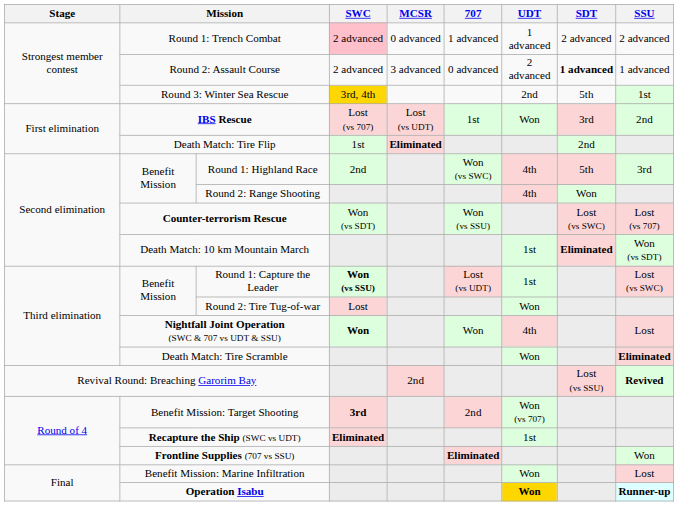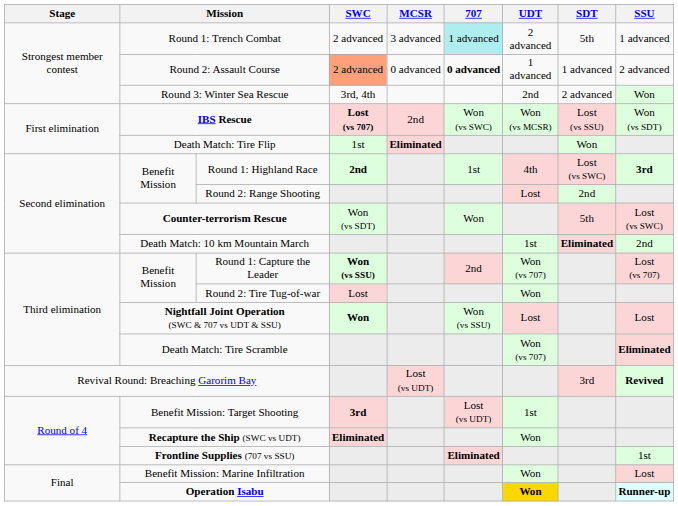Round 1: Trench Combat | SWC: pink background -> no background
Round 1: Trench Combat | MCSR: 0 advanced -> 3 advanced
Round 1: Trench Combat | 707: no background -> paleturquoise background
Round 1: Trench Combat | UDT: 1 advanced -> 2 advanced
Round 1: Trench Combat | SDT: 2 advanced -> 5th
Round 1: Trench Combat | SSU: 2 advanced -> 1 advanced
Round 2: Assault Course | SWC: no background -> lightsalmon background
Round 2: Assault Course | MCSR: 3 advanced -> 0 advanced
Round 2: Assault Course | 707: normal -> bold
Round 2: Assault Course | UDT: 2 advanced -> 1 advanced
Round 2: Assault Course | SDT: bold -> normal
Round 2: Assault Course | SSU: 1 advanced -> 2 advanced
Round 3: Winter Sea Rescue | SWC: gold background -> no background
Round 3: Winter Sea Rescue | SDT: 5th -> 2 advanced
Round 3: Winter Sea Rescue | SSU: 1st -> Won
IBS Rescue | SWC: normal -> bold
IBS Rescue | MCSR: Lost (vs UDT) -> 2nd
IBS Rescue | 707: 1st -> Won (vs SWC)
IBS Rescue | UDT: Won -> Won (vs MCSR)
IBS Rescue | SDT: 3rd -> Lost (vs SSU)
IBS Rescue | SSU: 2nd -> Won (vs SDT)
Death Match: Tire Flip | SDT: 2nd -> Won
Round 1: Highland Race | SWC: normal -> bold
Round 1: Highland Race | 707: Won (vs SWC) -> 1st
Round 1: Highland Race | SDT: 5th -> Lost (vs SWC)
Round 1: Highland Race | SSU: normal -> bold
Round 2: Range Shooting | UDT: 4th -> Lost
Round 2: Range Shooting | SDT: Won -> 2nd
Counter-terrorism Rescue | 707: Won (vs SSU) -> Won
Counter-terrorism Rescue | SDT: Lost (vs SWC) -> 5th
Counter-terrorism Rescue | SSU: Lost (vs 707) -> Lost (vs SWC)
Death Match: 10 km Mountain March | SSU: Won (vs SDT) -> 2nd
Round 1: Capture the Leader | 707: Lost (vs UDT) -> 2nd
Round 1: Capture the Leader | UDT: 1st -> Won (vs 707)
Round 1: Capture the Leader | SSU: Lost (vs SWC) -> Lost (vs 707)
Nightfall Joint Operation (SWC & 707 vs UDT & SSU) | 707: Won -> Won (vs SSU)
Nightfall Joint Operation (SWC & 707 vs UDT & SSU) | UDT: 4th -> Lost
Death Match: Tire Scramble | UDT: Won -> Won (vs 707)
Revival Round: Breaching Garorim Bay | MCSR: 2nd -> Lost (vs UDT)
Revival Round: Breaching Garorim Bay | SDT: Lost (vs SSU) -> 3rd
Benefit Mission: Target Shooting | 707: 2nd -> Lost (vs UDT)
Benefit Mission: Target Shooting | UDT: Won (vs 707) -> 1st
Recapture the Ship (SWC vs UDT) | UDT: 1st -> Won
Frontline Supplies (707 vs SSU) | SSU: Won -> 1st
